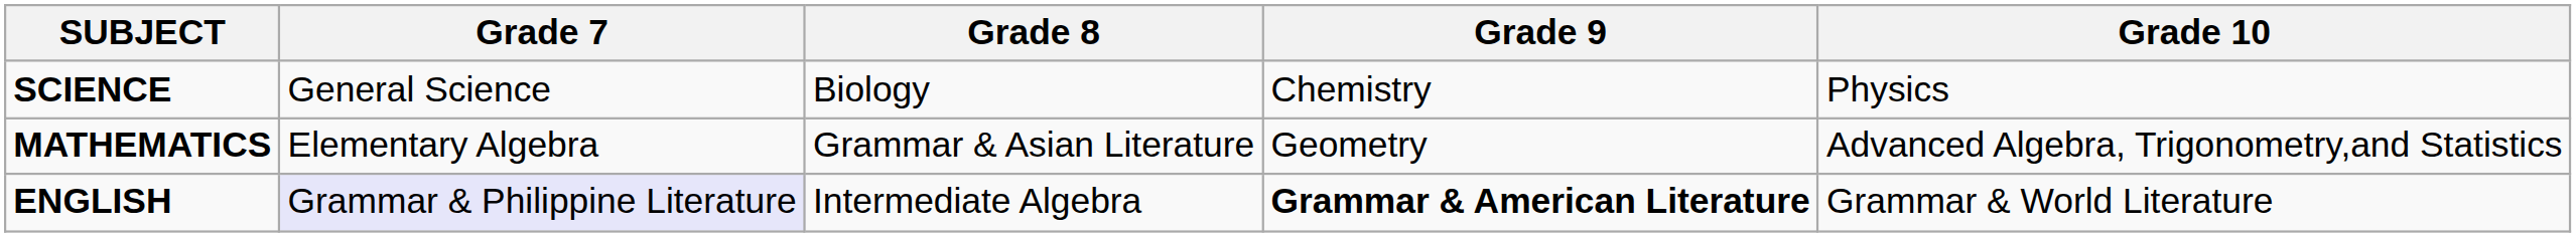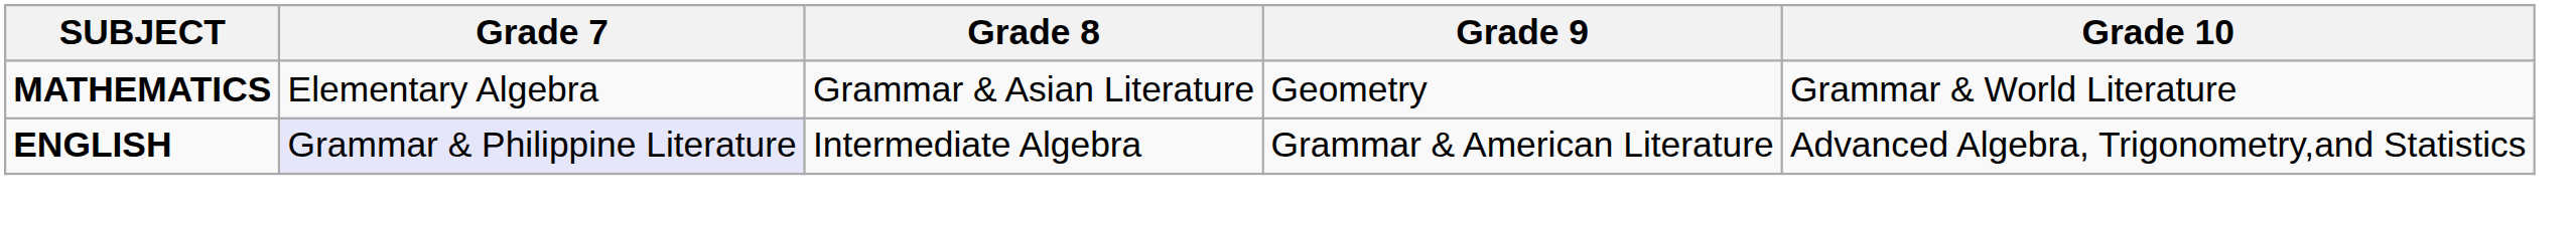- row: SCIENCE | General Science | Biology | Chemistry | Physics
MATHEMATICS | Grade 10: Advanced Algebra, Trigonometry,and Statistics -> Grammar & World Literature
ENGLISH | Grade 9: bold -> normal
ENGLISH | Grade 10: Grammar & World Literature -> Advanced Algebra, Trigonometry,and Statistics
